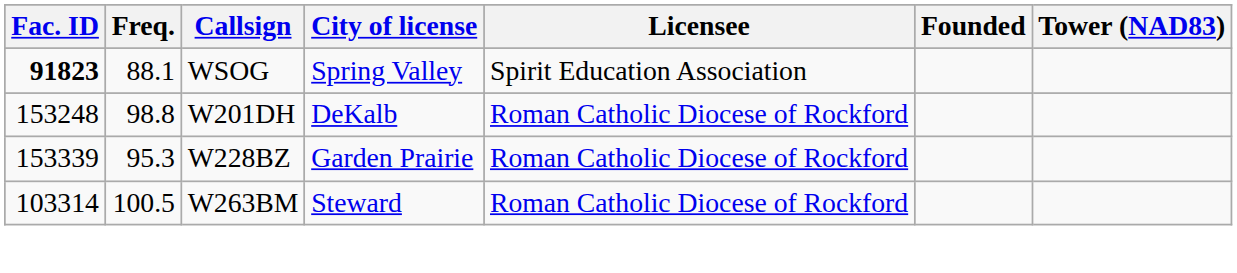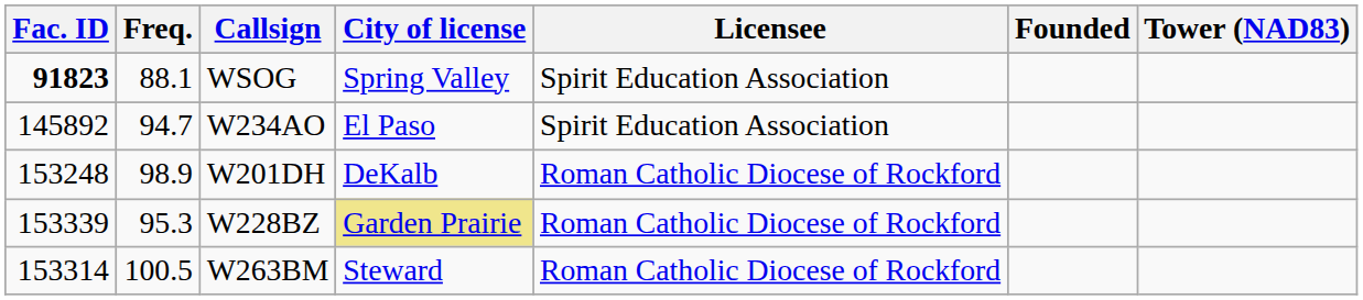+ row: 145892 | 94.7 | W234AO | El Paso | Spirit Education Association
W201DH | Freq.: 98.8 -> 98.9
W228BZ | City of license: no background -> khaki background
W263BM | Fac. ID: 103314 -> 153314
